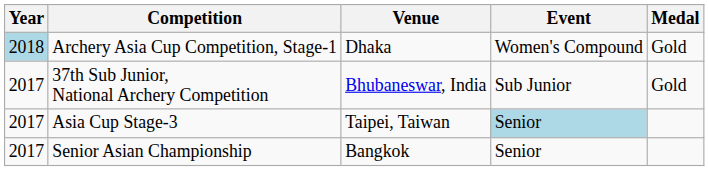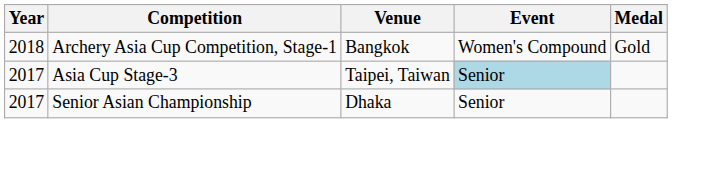Archery Asia Cup Competition, Stage-1 | Year: lightblue background -> no background
Archery Asia Cup Competition, Stage-1 | Venue: Dhaka -> Bangkok
- row: 2017 | 37th Sub Junior, National Archery Competition | Bhubaneswar, India | Sub Junior | Gold
Senior Asian Championship | Venue: Bangkok -> Dhaka
